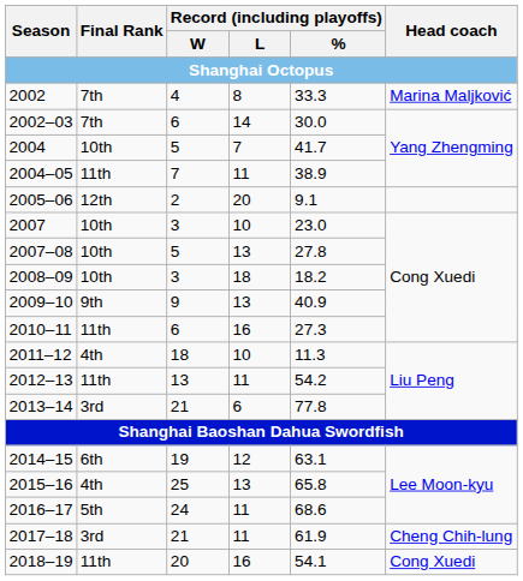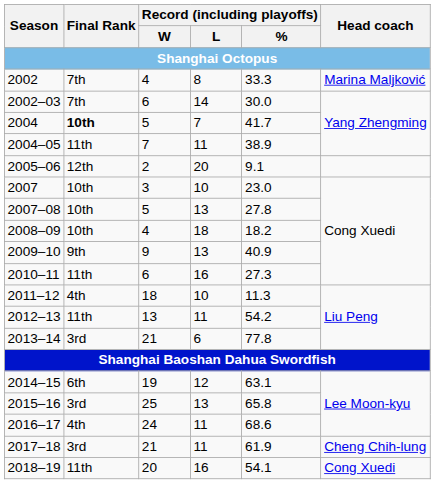2004 | Final Rank: normal -> bold
2008–09 | Record (including playoffs) / W: 3 -> 4
2015–16 | Final Rank: 4th -> 3rd
2016–17 | Final Rank: 5th -> 4th
